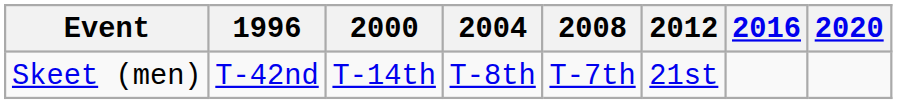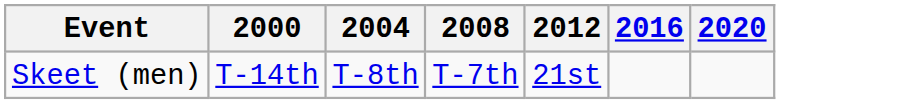- column: 1996 | T-42nd
